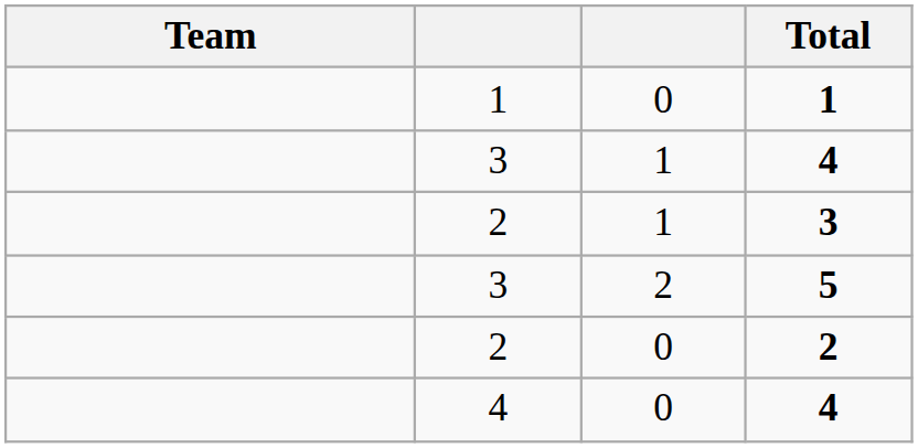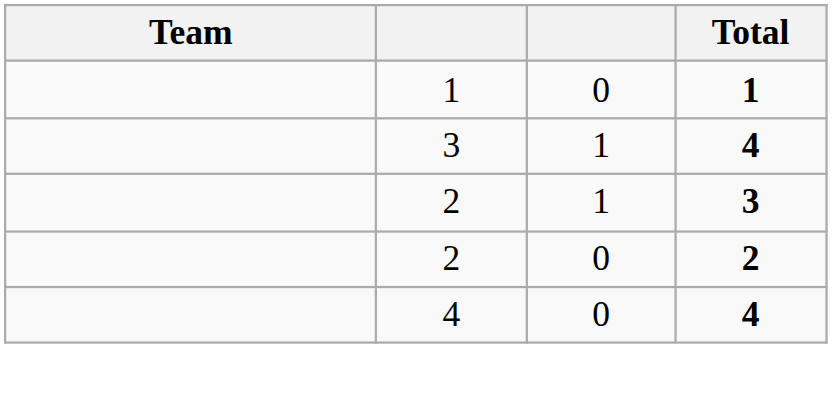- row: 3 | 2 | 5
